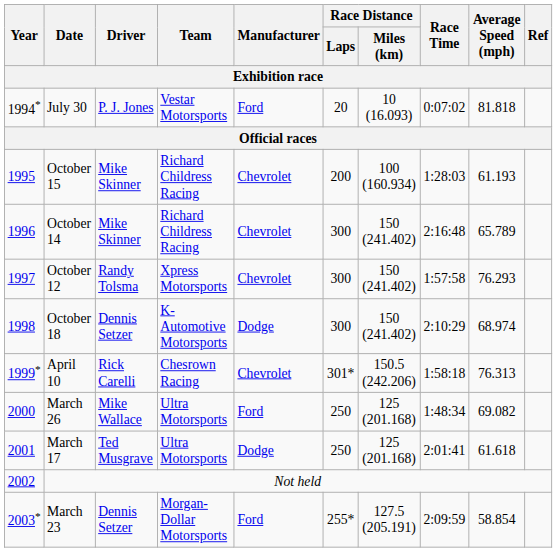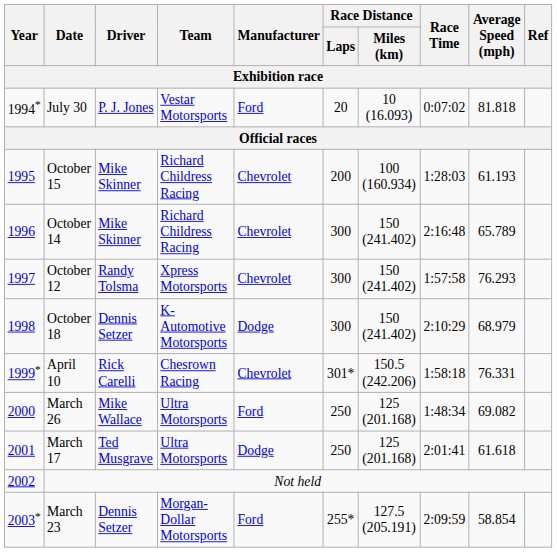October 18 | Average Speed (mph): 68.974 -> 68.979
April 10 | Average Speed (mph): 76.313 -> 76.331
